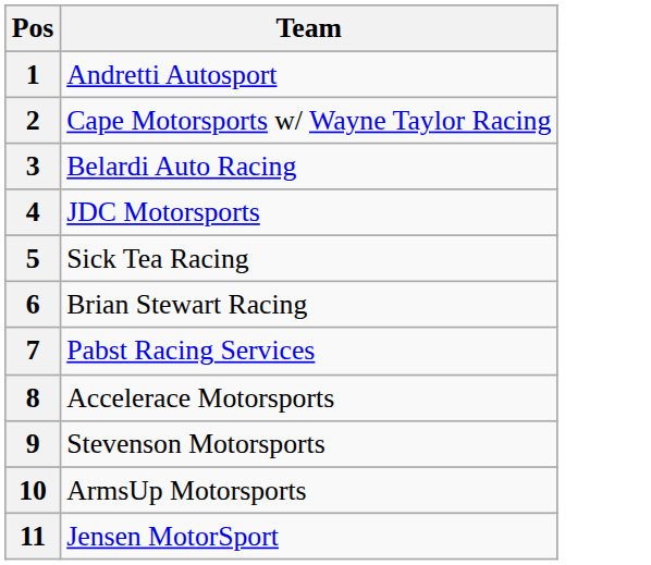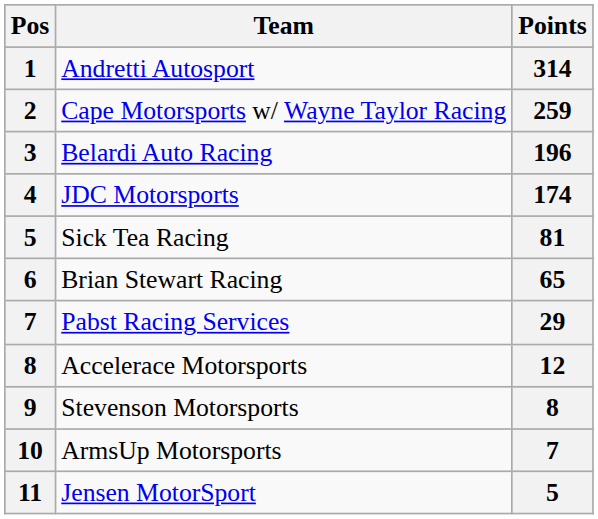+ column: Points | 314 | 259 | 196 | 174 | 81 | 65 | 29 | 12 | 8 | 7 | 5
